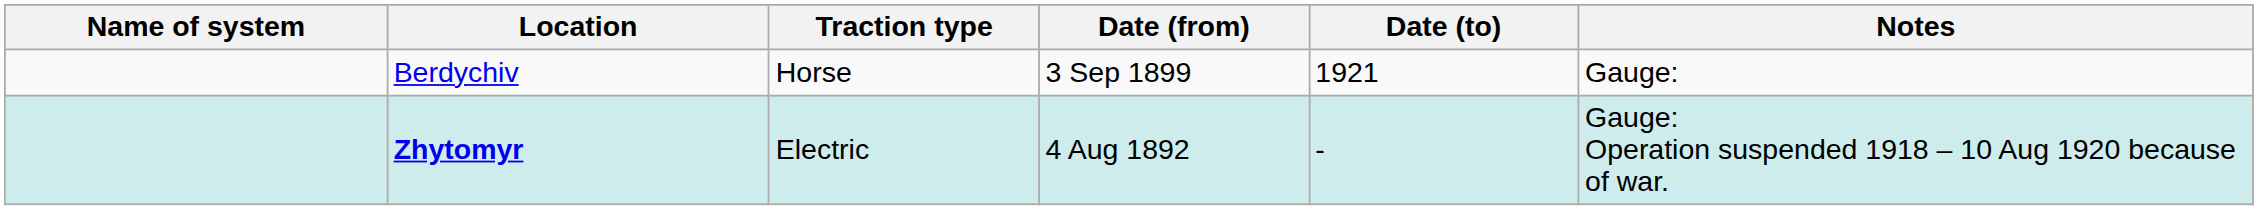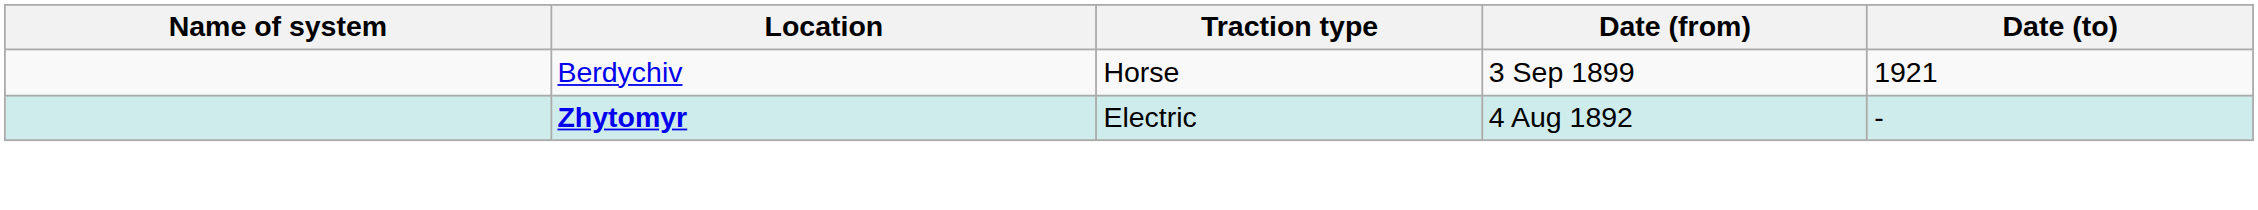- column: Notes | Gauge: | Gauge: Operation suspended 1918 – 10 Aug 1920 because of war.
